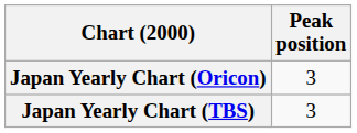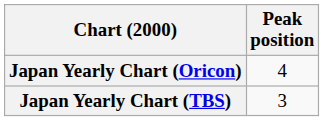Japan Yearly Chart (Oricon) | Peak position: 3 -> 4
